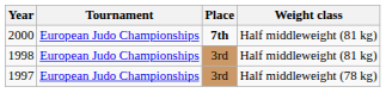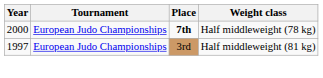2000 | Weight class: Half middleweight (81 kg) -> Half middleweight (78 kg)
- row: 1998 | European Judo Championships | 3rd | Half middleweight (81 kg)
1997 | Weight class: Half middleweight (78 kg) -> Half middleweight (81 kg)
